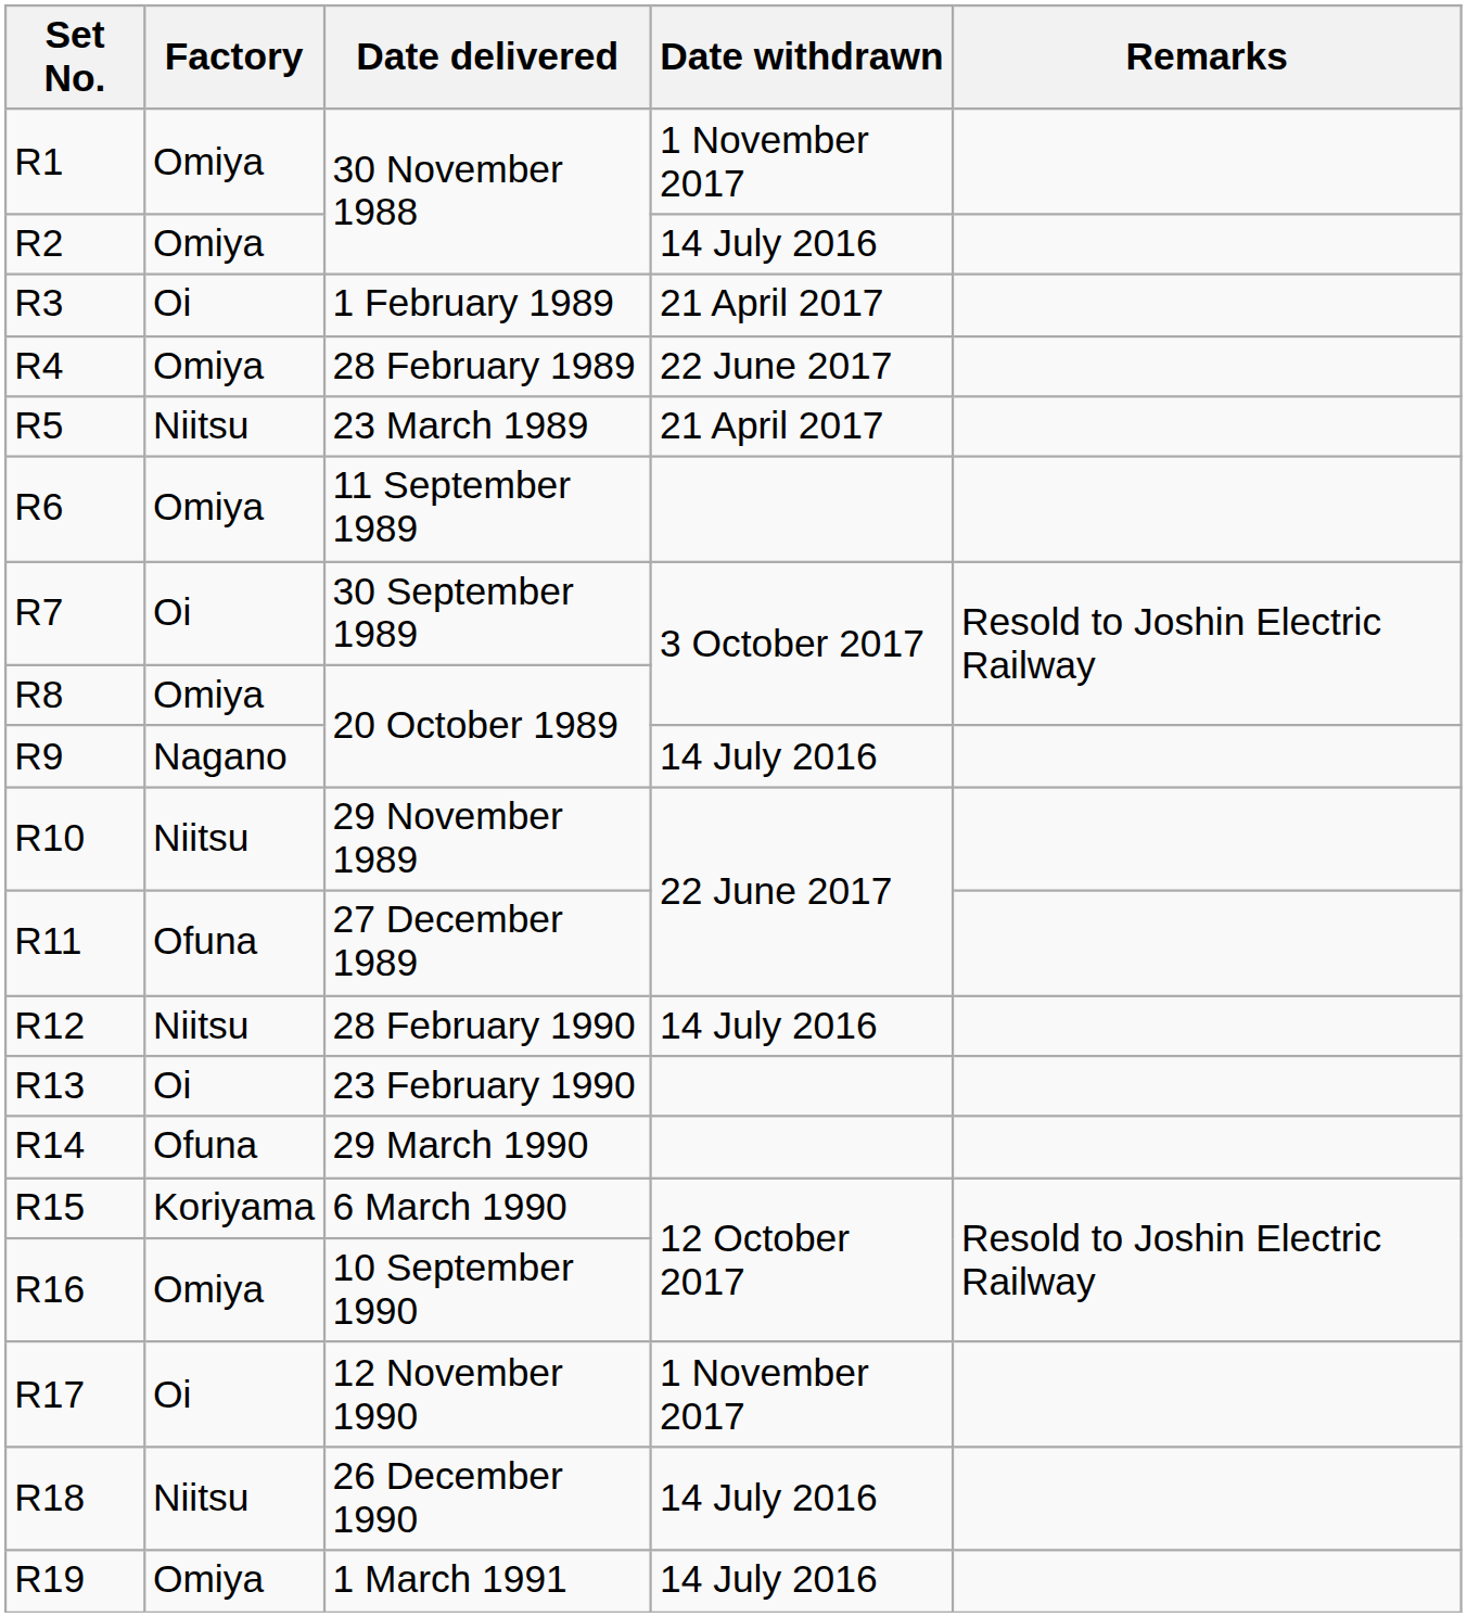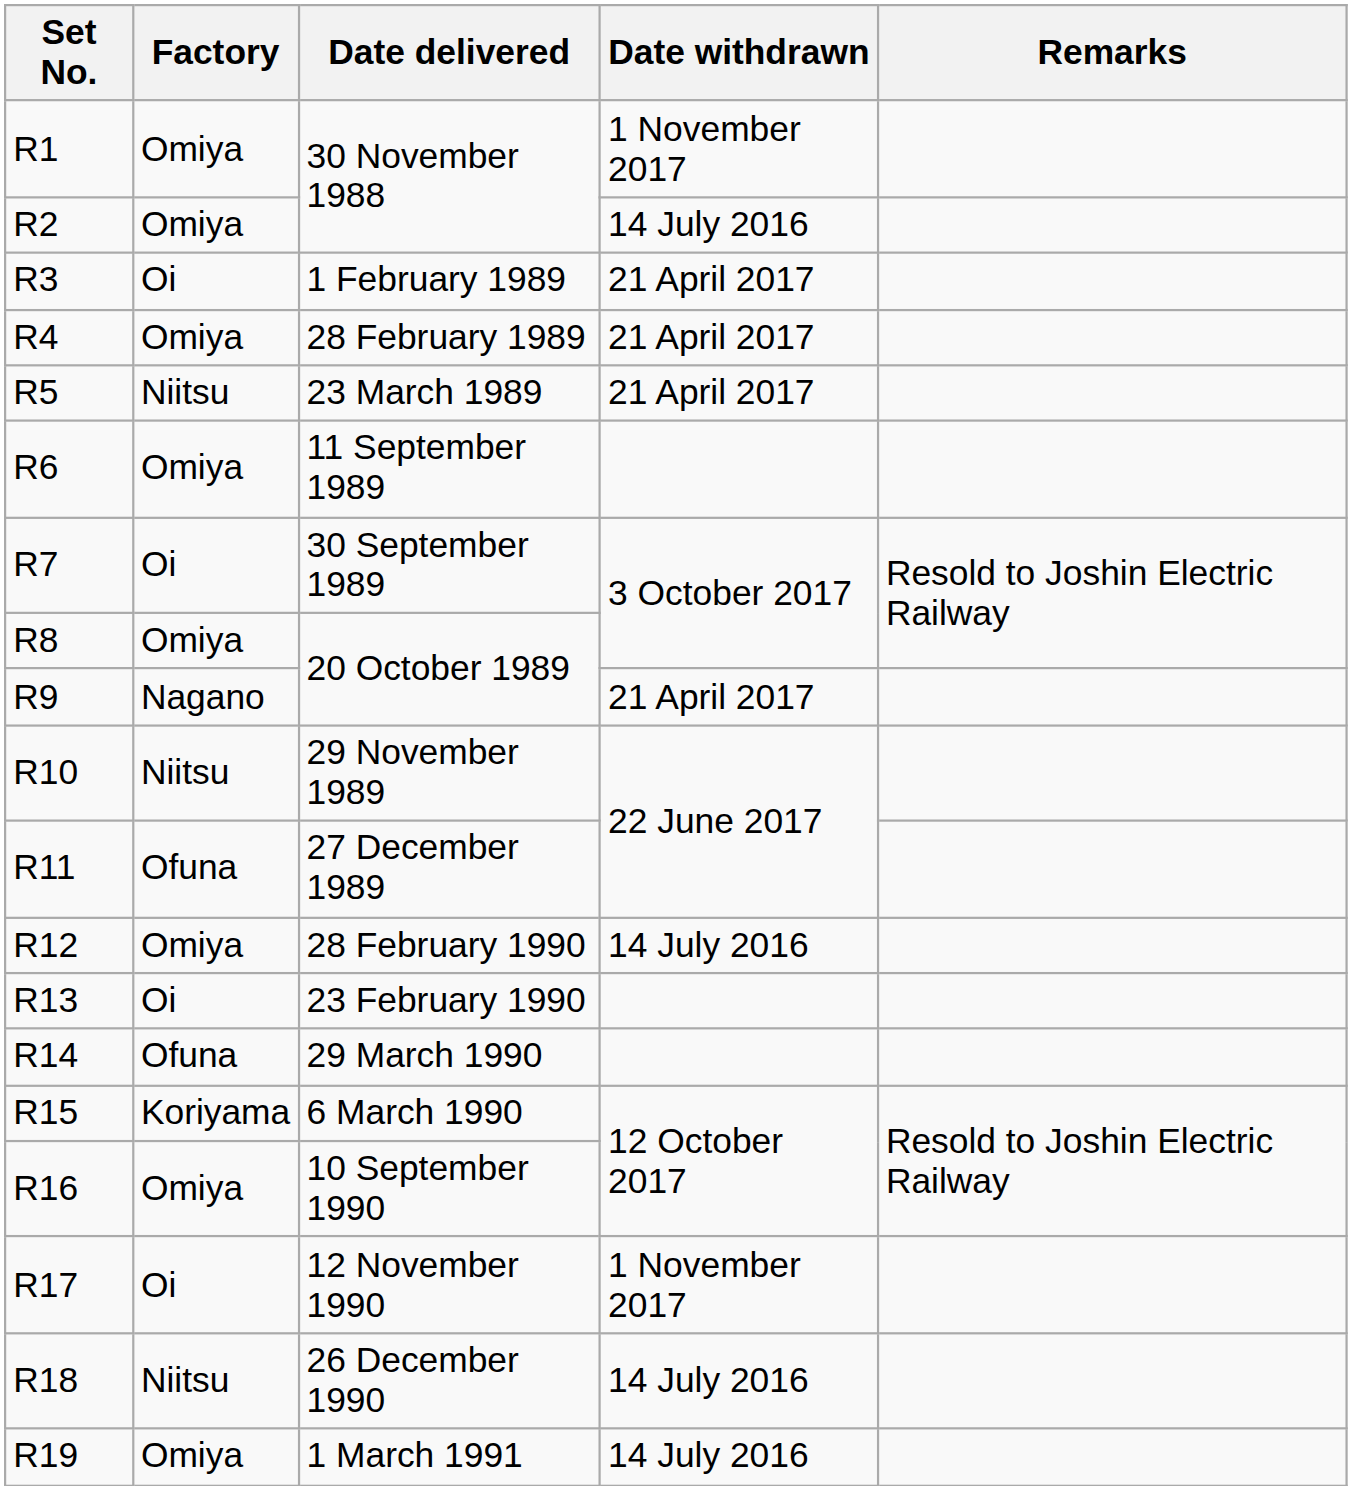R4 | Date withdrawn: 22 June 2017 -> 21 April 2017
R9 | Date withdrawn: 14 July 2016 -> 21 April 2017
R12 | Factory: Niitsu -> Omiya
